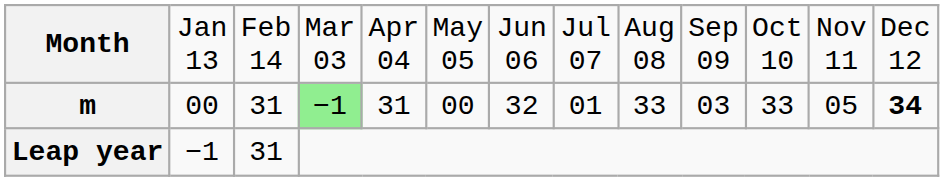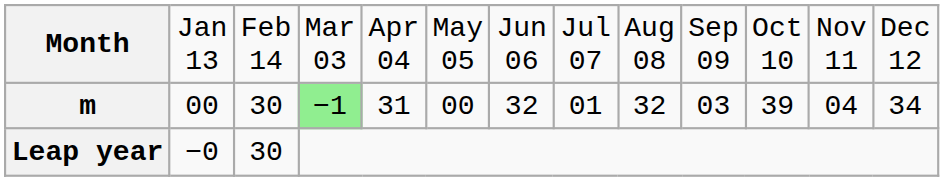m | column 3: 31 -> 30
m | column 9: 33 -> 32
m | column 11: 33 -> 39
m | column 12: 05 -> 04
m | column 13: bold -> normal
Leap year | column 2: −1 -> −0
Leap year | column 3: 31 -> 30
